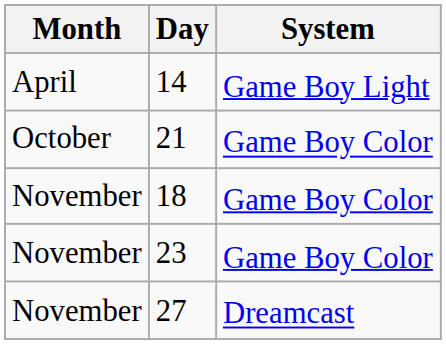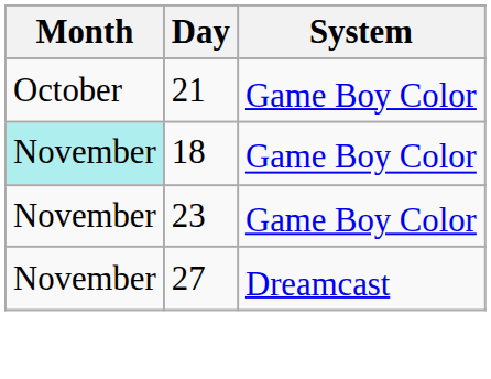- row: April | 14 | Game Boy Light
18 | Month: no background -> paleturquoise background
